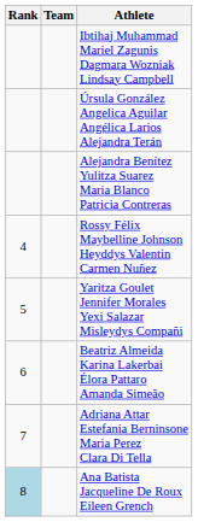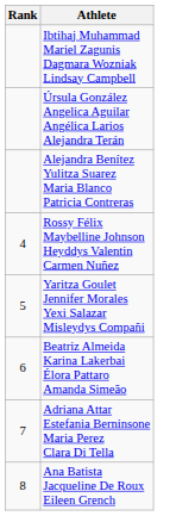- column: Team
Ana Batista Jacqueline De Roux Eileen Grench | Rank: lightblue background -> no background
